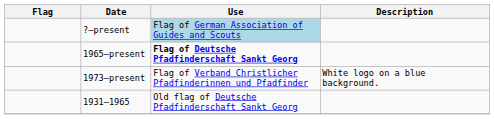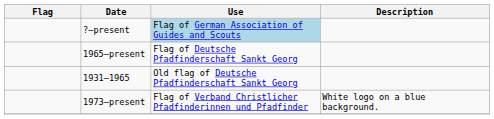1965–present | Use: bold -> normal
rows swapped: 1931–1965 <-> 1973–present
